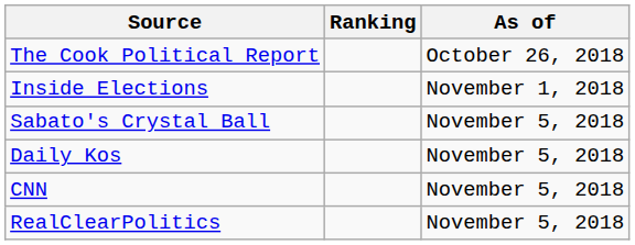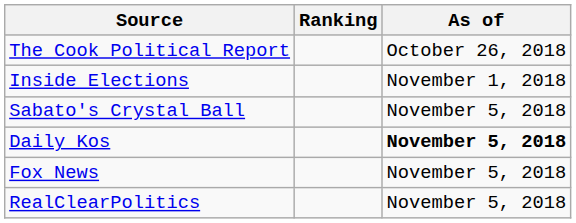Daily Kos | As of: normal -> bold
+ row: Fox News | November 5, 2018
- row: CNN | November 5, 2018
